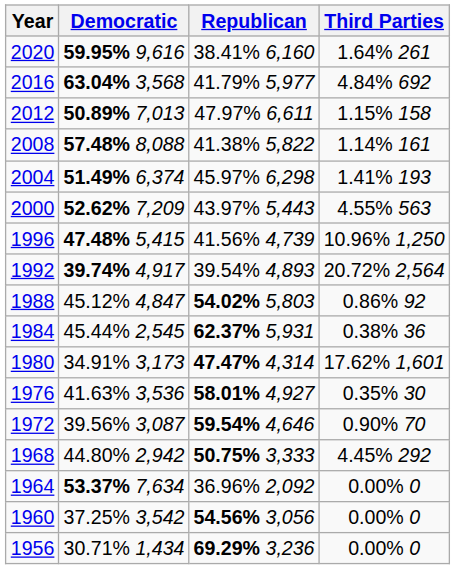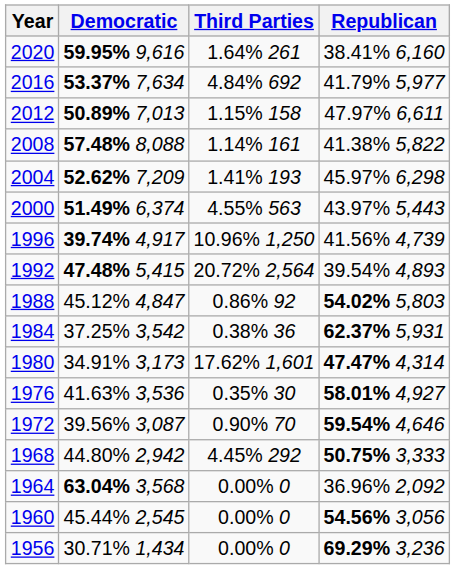columns swapped: Republican <-> Third Parties
2016 | Democratic: 63.04% 3,568 -> 53.37% 7,634
2004 | Democratic: 51.49% 6,374 -> 52.62% 7,209
2000 | Democratic: 52.62% 7,209 -> 51.49% 6,374
1996 | Democratic: 47.48% 5,415 -> 39.74% 4,917
1992 | Democratic: 39.74% 4,917 -> 47.48% 5,415
1984 | Democratic: 45.44% 2,545 -> 37.25% 3,542
1964 | Democratic: 53.37% 7,634 -> 63.04% 3,568
1960 | Democratic: 37.25% 3,542 -> 45.44% 2,545
